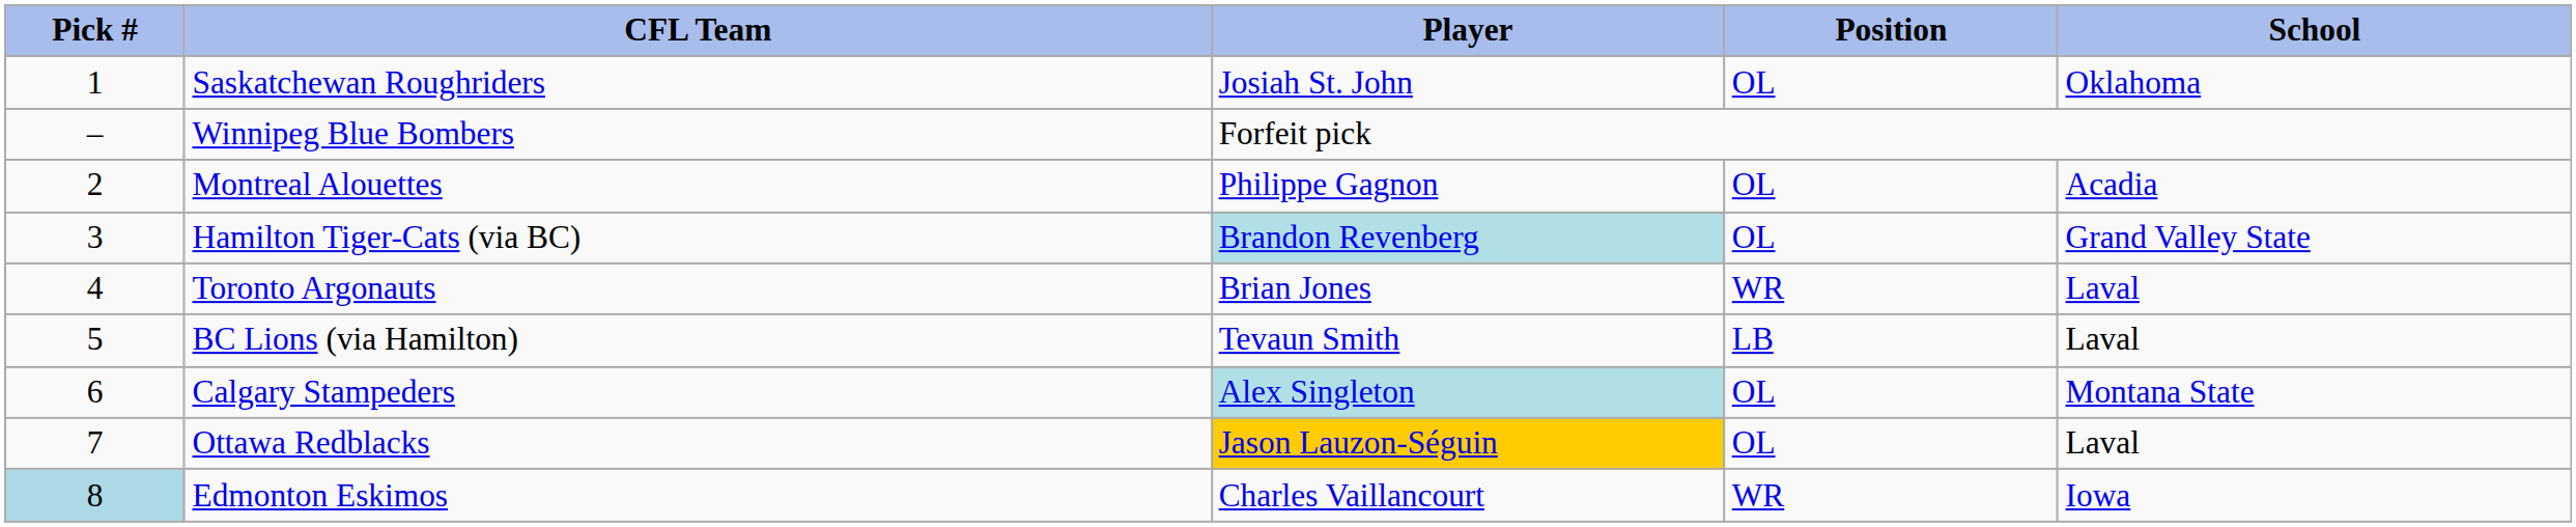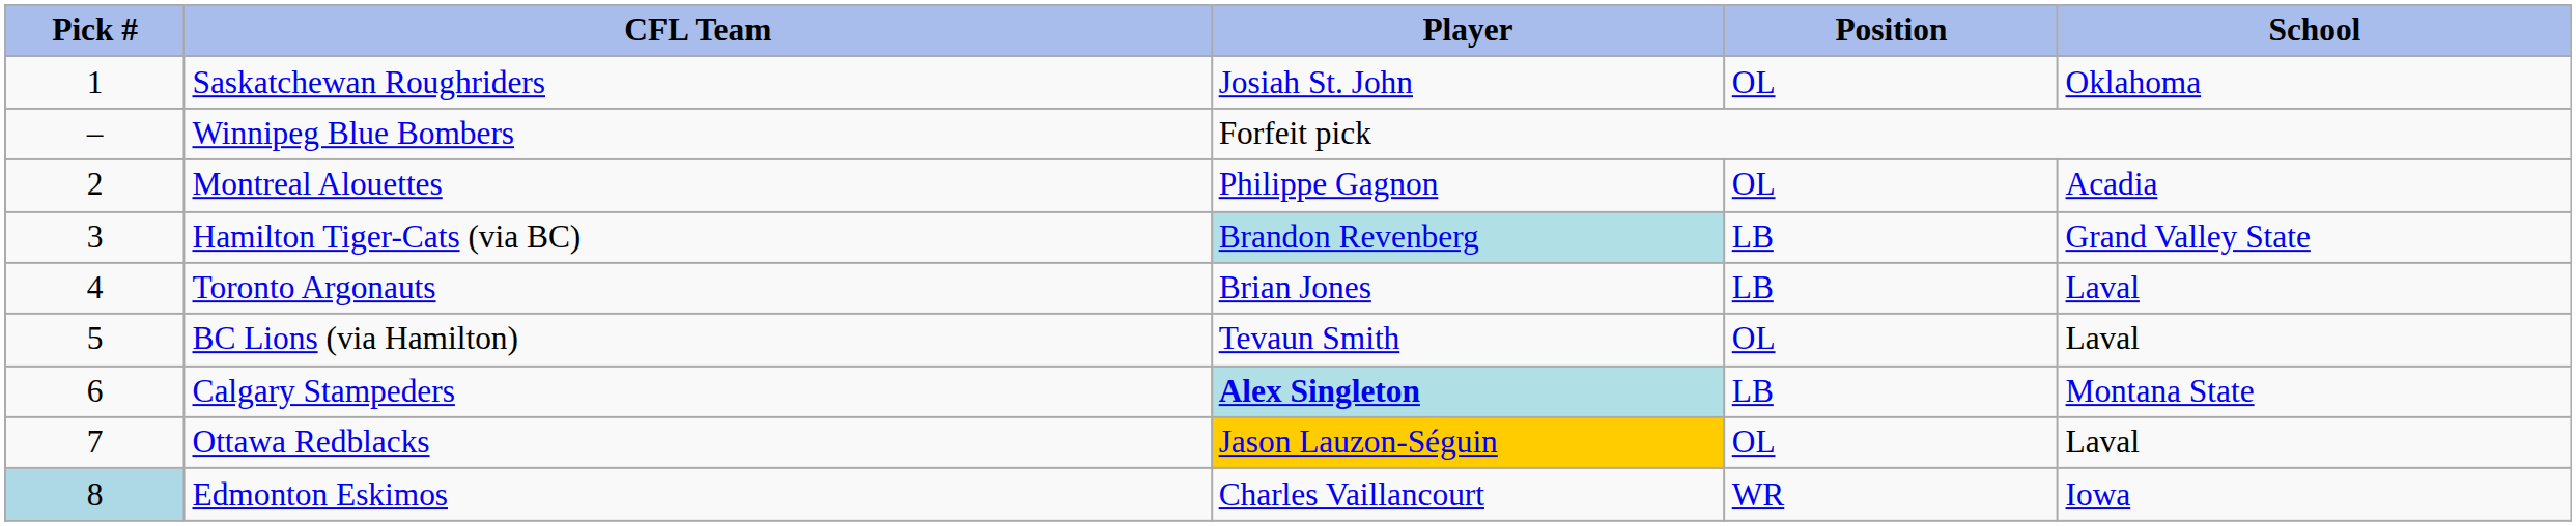Hamilton Tiger-Cats (via BC) | Position: OL -> LB
Toronto Argonauts | Position: WR -> LB
BC Lions (via Hamilton) | Position: LB -> OL
Calgary Stampeders | Player: normal -> bold
Calgary Stampeders | Position: OL -> LB
